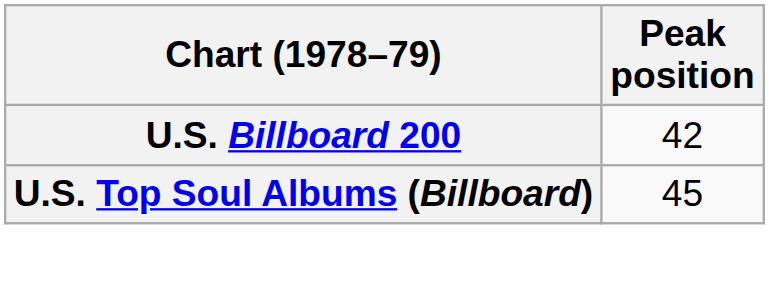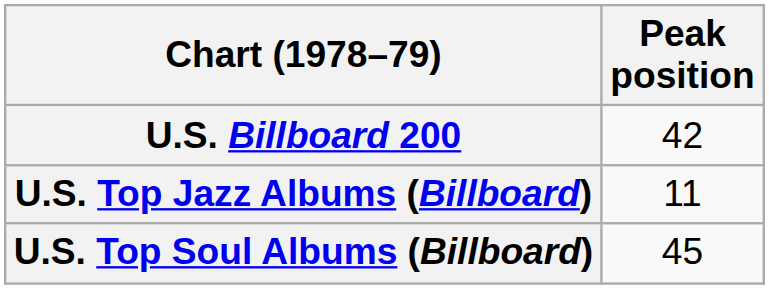+ row: U.S. Top Jazz Albums (Billboard) | 11
